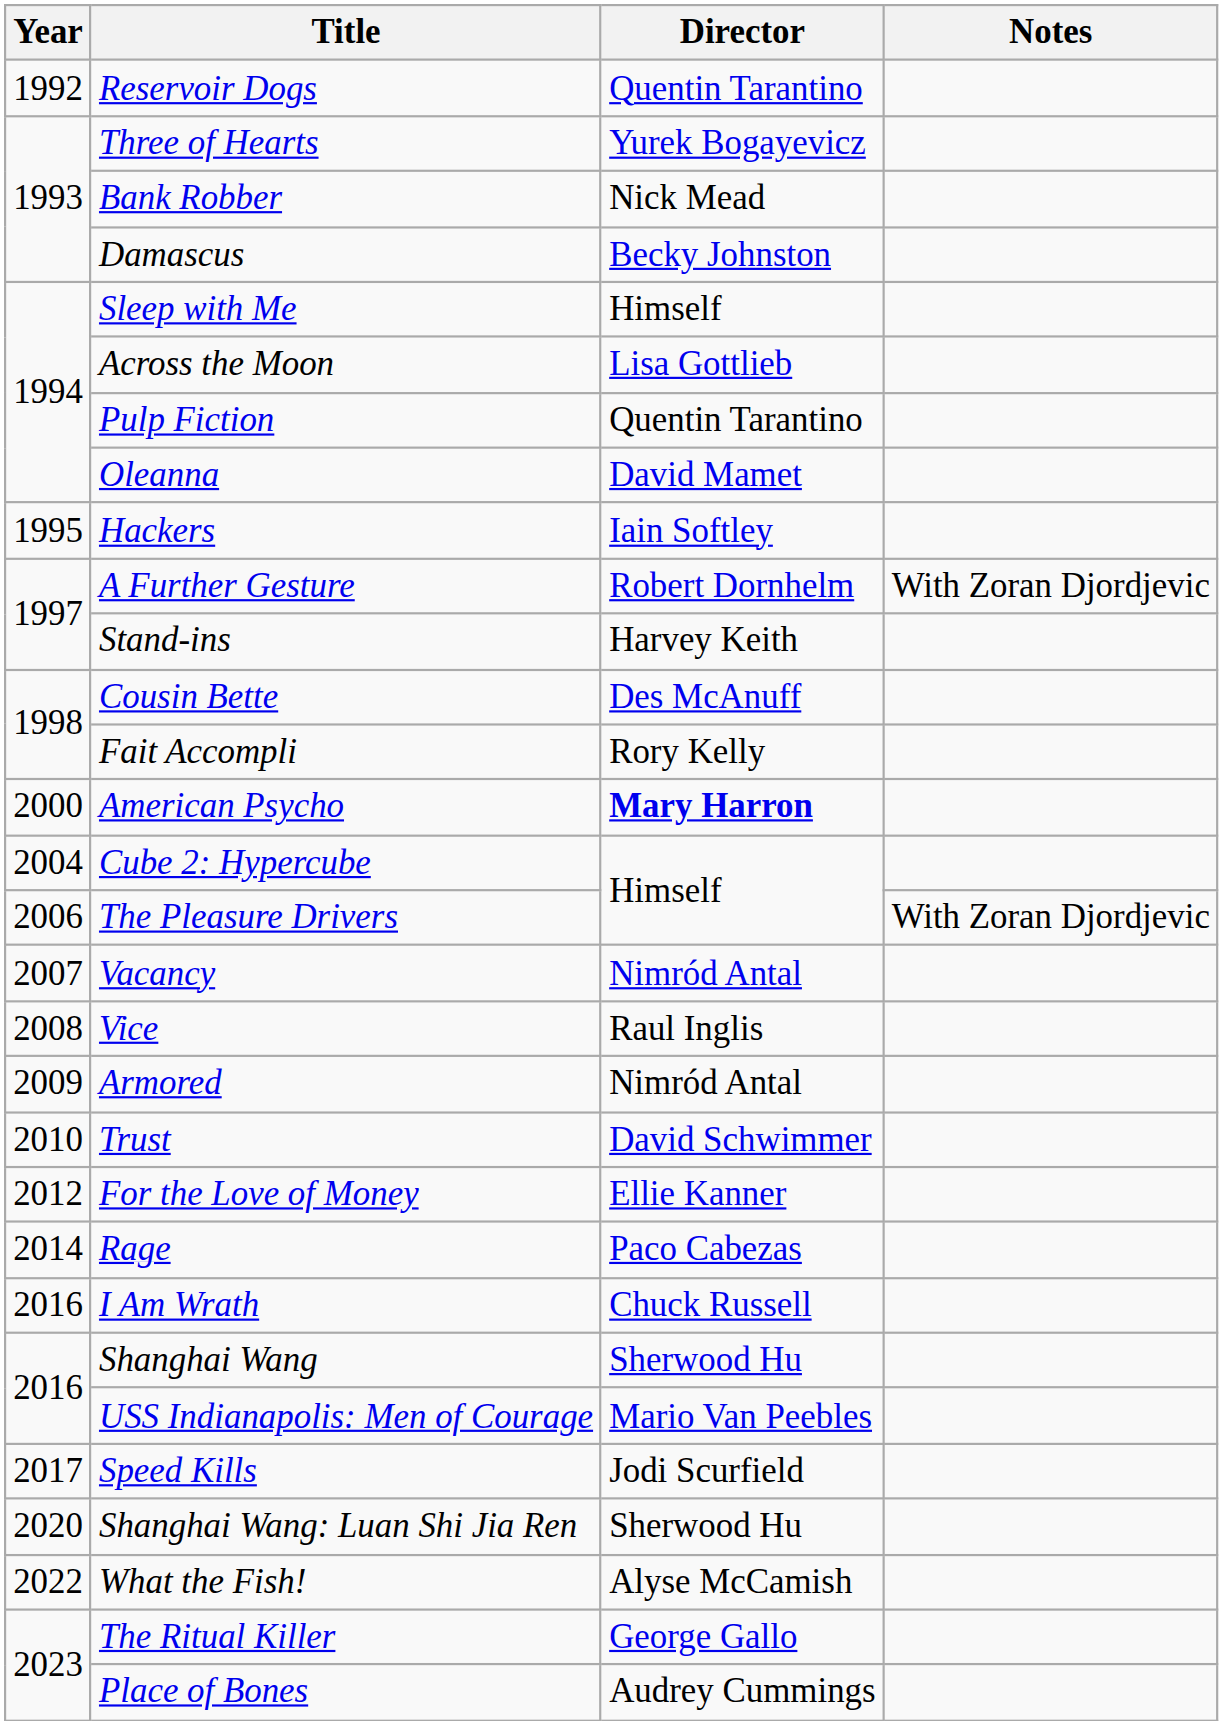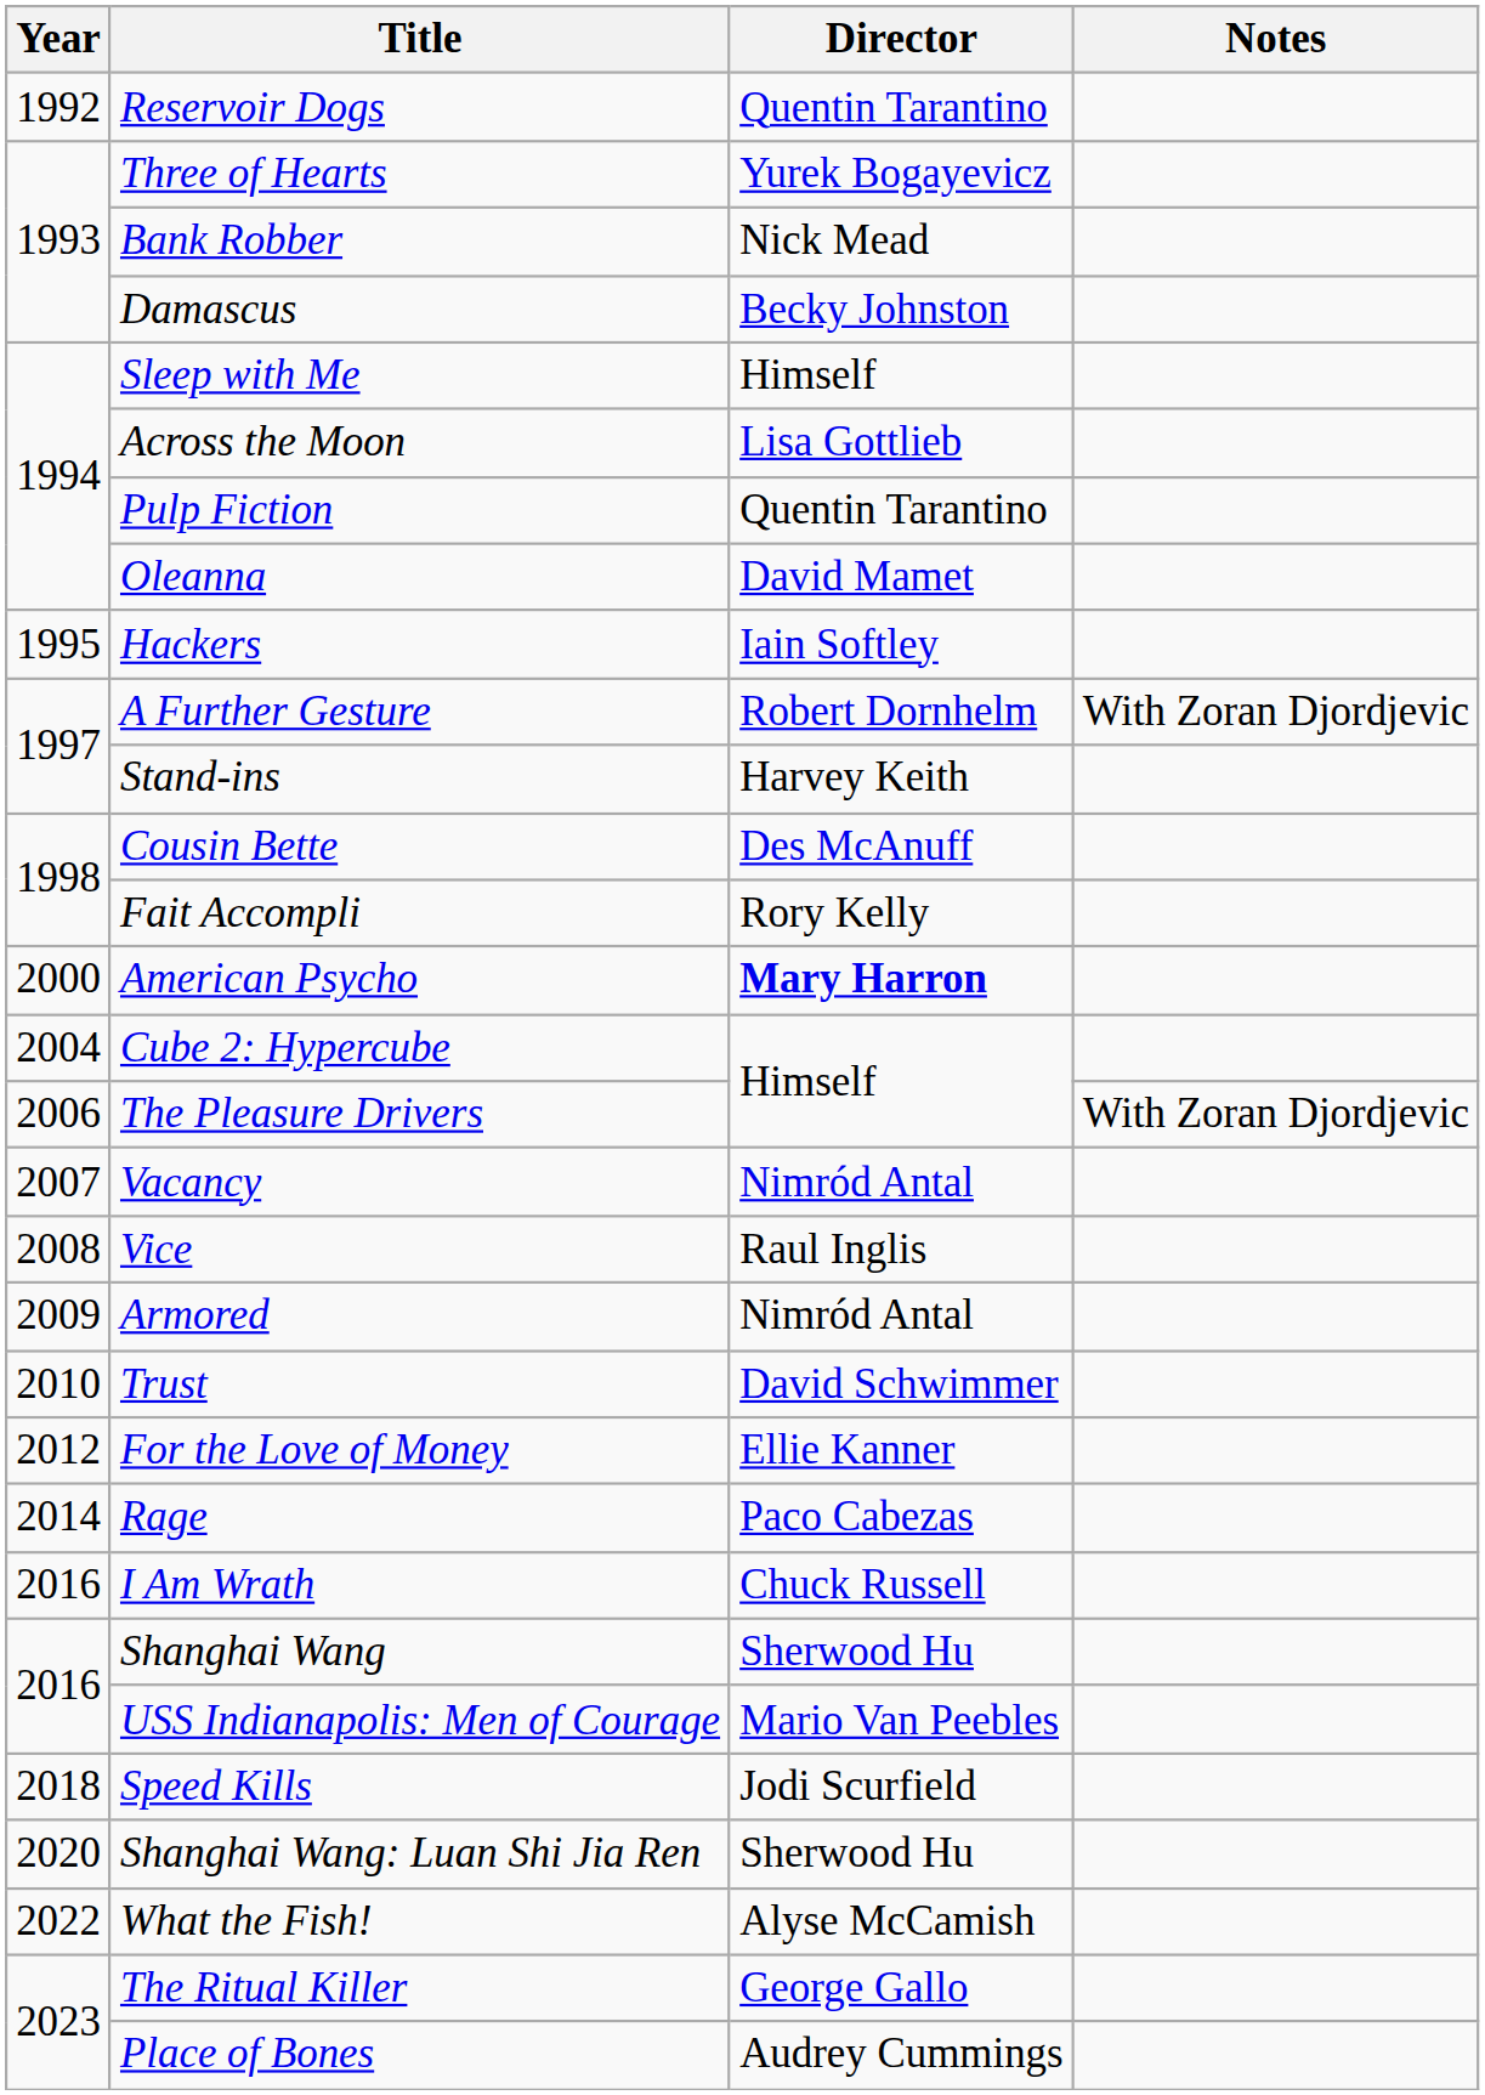Speed Kills | Year: 2017 -> 2018
